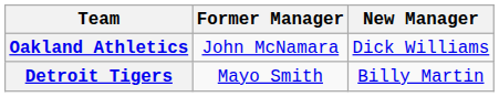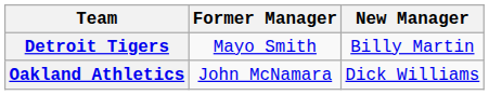rows swapped: Detroit Tigers <-> Oakland Athletics
